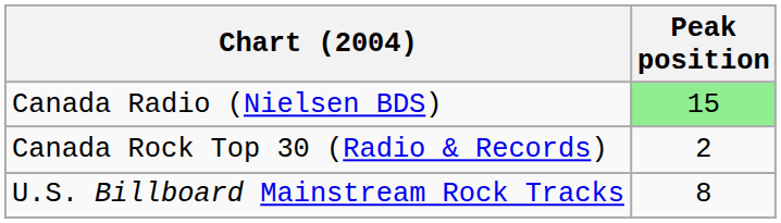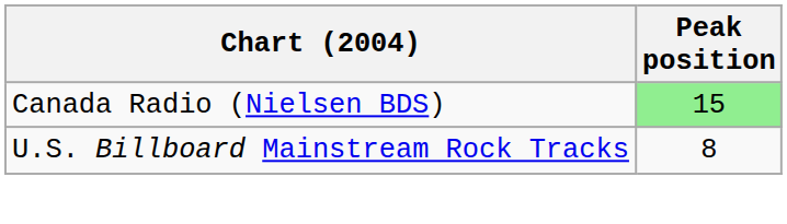- row: Canada Rock Top 30 (Radio & Records) | 2
